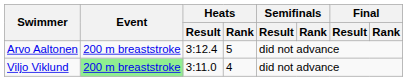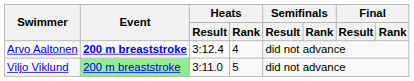Arvo Aaltonen | Event: normal -> bold
Arvo Aaltonen | Heats / Rank: 5 -> 4
Viljo Viklund | Heats / Rank: 4 -> 5
